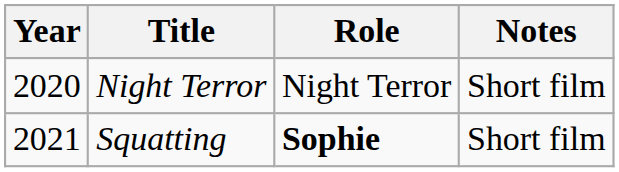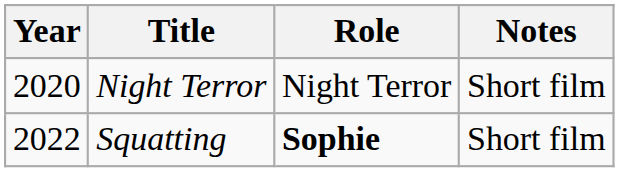Squatting | Year: 2021 -> 2022
